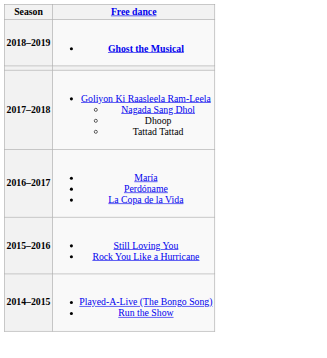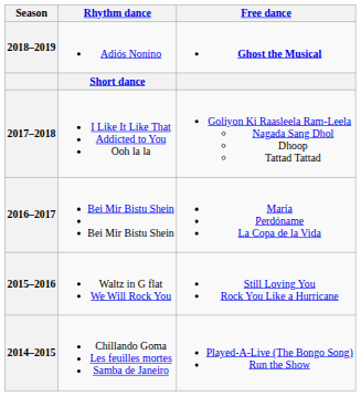+ column: Rhythm dance | Adiós Nonino | Short dance | I Like It Like That Addicted to You Ooh la la | Bei Mir Bistu Shein Bei Mir Bistu Shein | Waltz in G flat We Will Rock You | Chillando Goma Les feuilles mortes Samba de Janeiro
